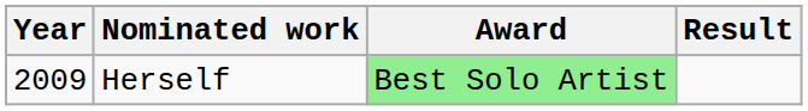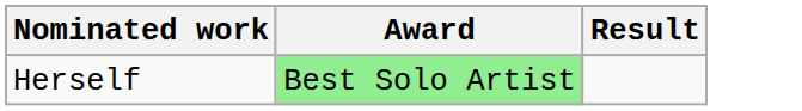- column: Year | 2009
